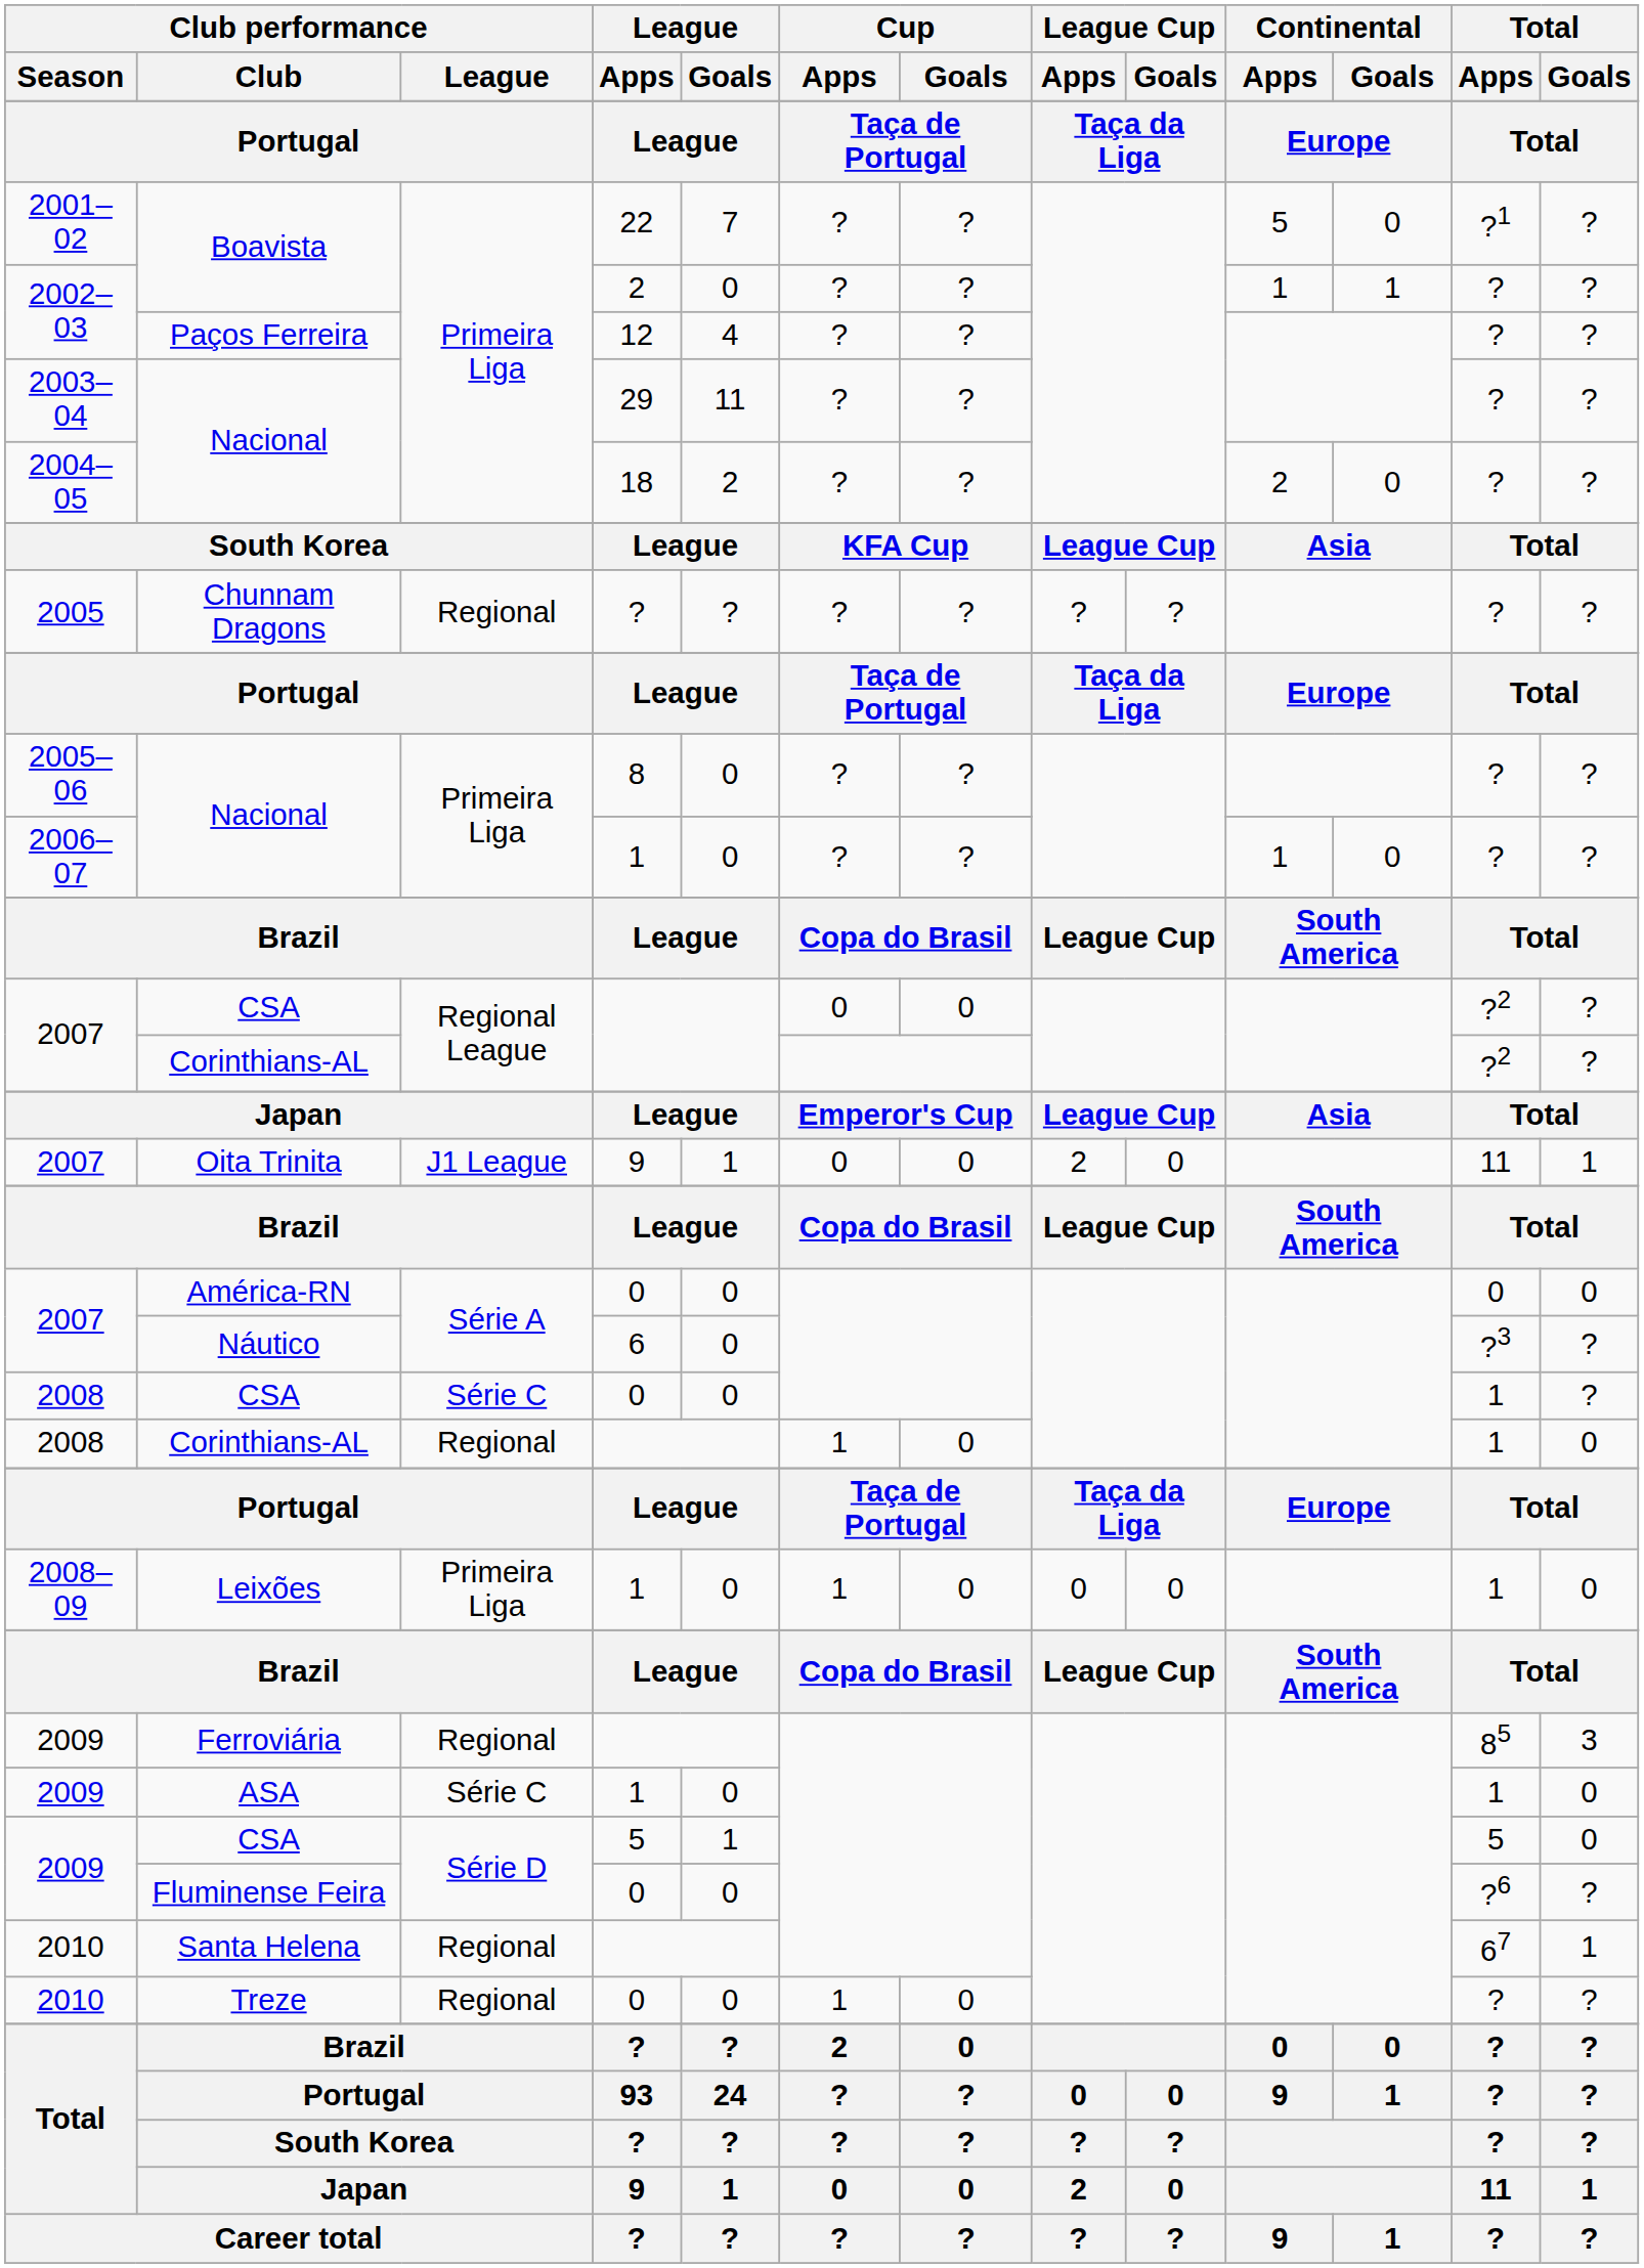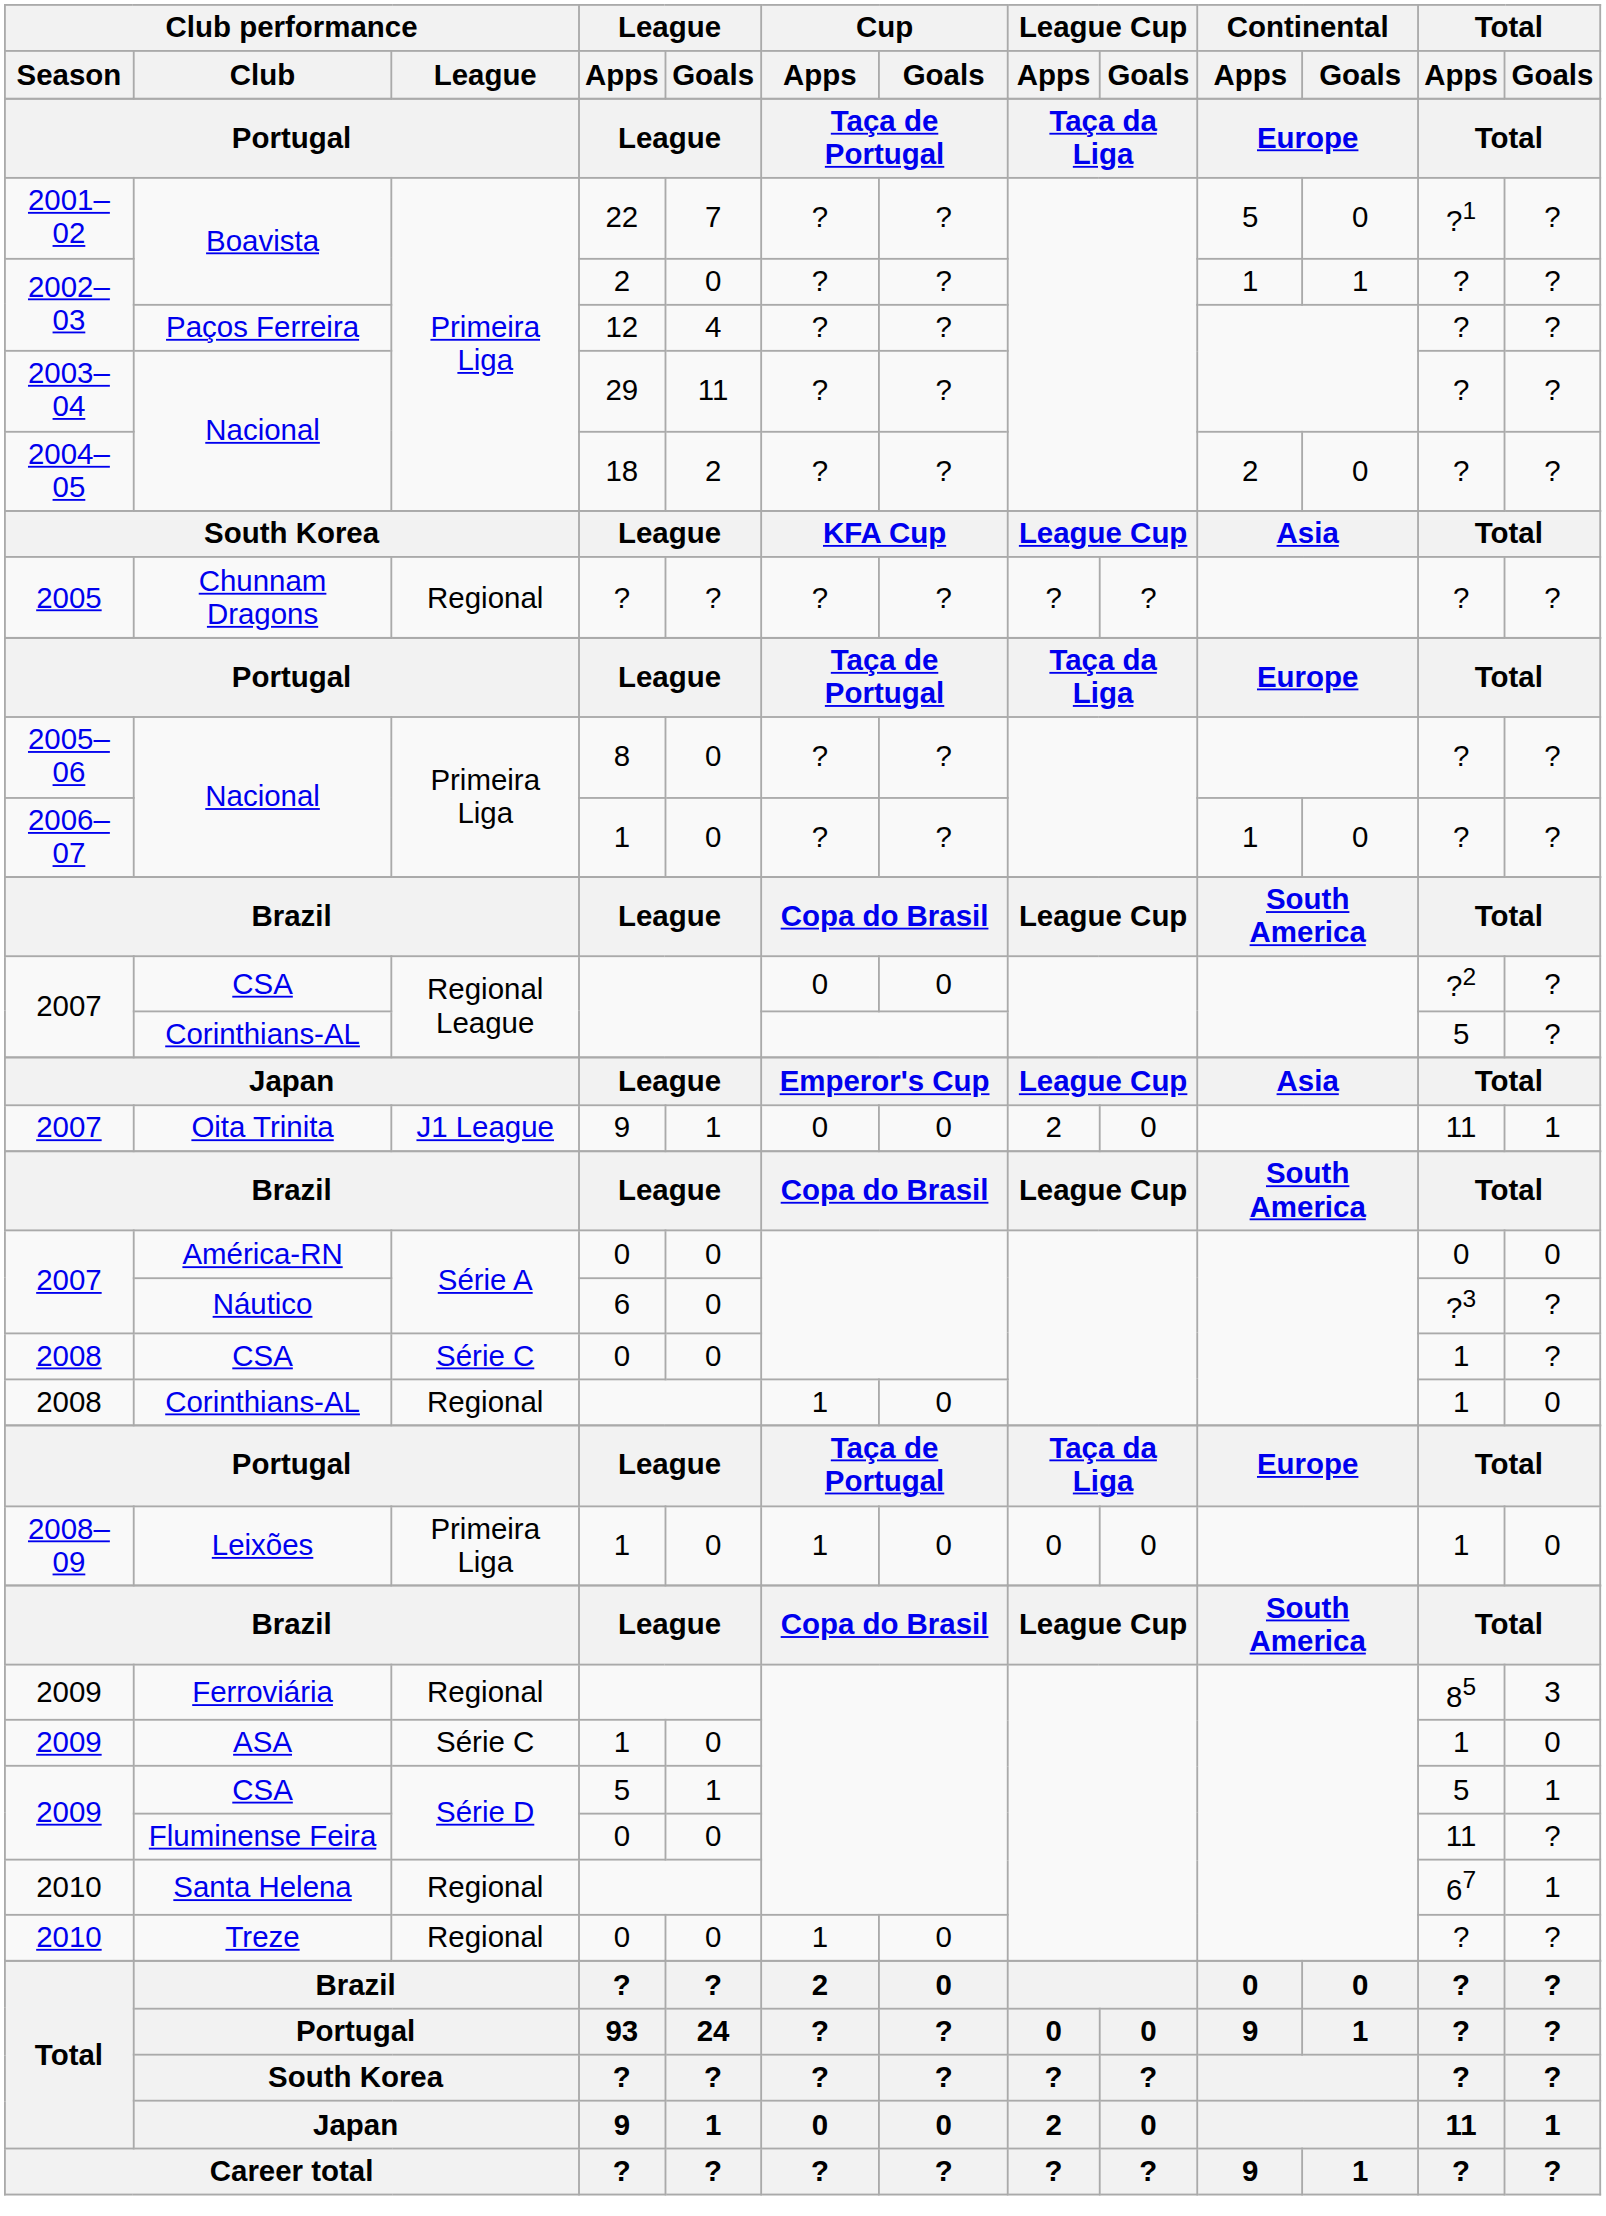2007 / Corinthians-AL | Total / Apps: ?2 -> 5
2009 / CSA | Total / Goals: 0 -> 1
Fluminense Feira | Total / Apps: ?6 -> 11
